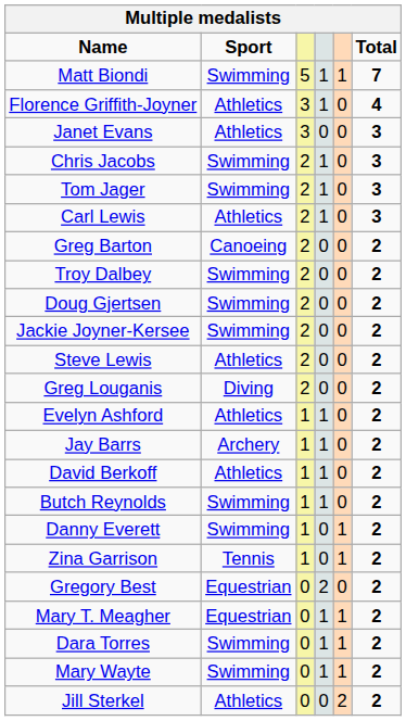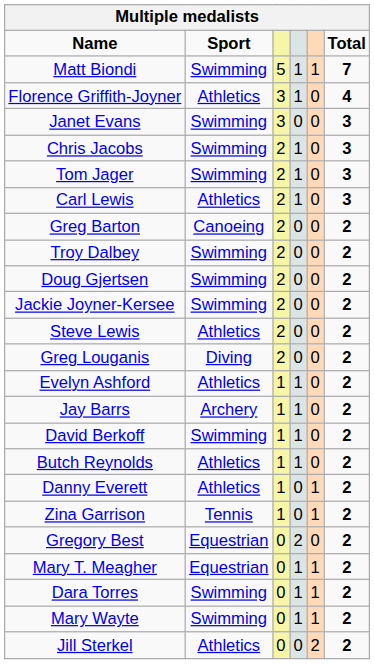Janet Evans | Sport: Athletics -> Swimming
David Berkoff | Sport: Athletics -> Swimming
Butch Reynolds | Sport: Swimming -> Athletics
Danny Everett | Sport: Swimming -> Athletics
